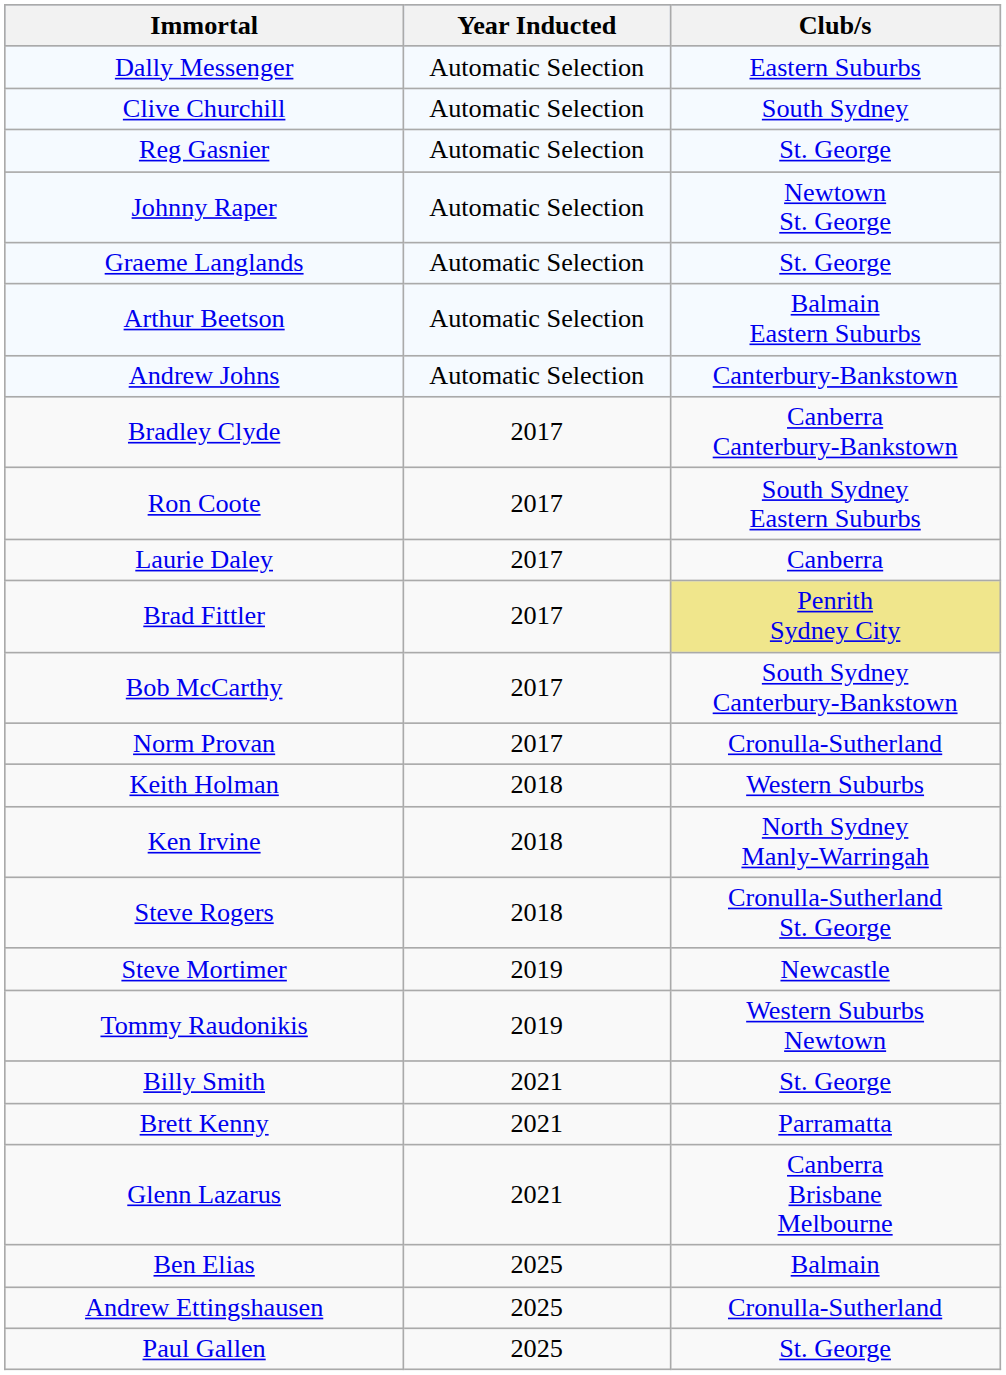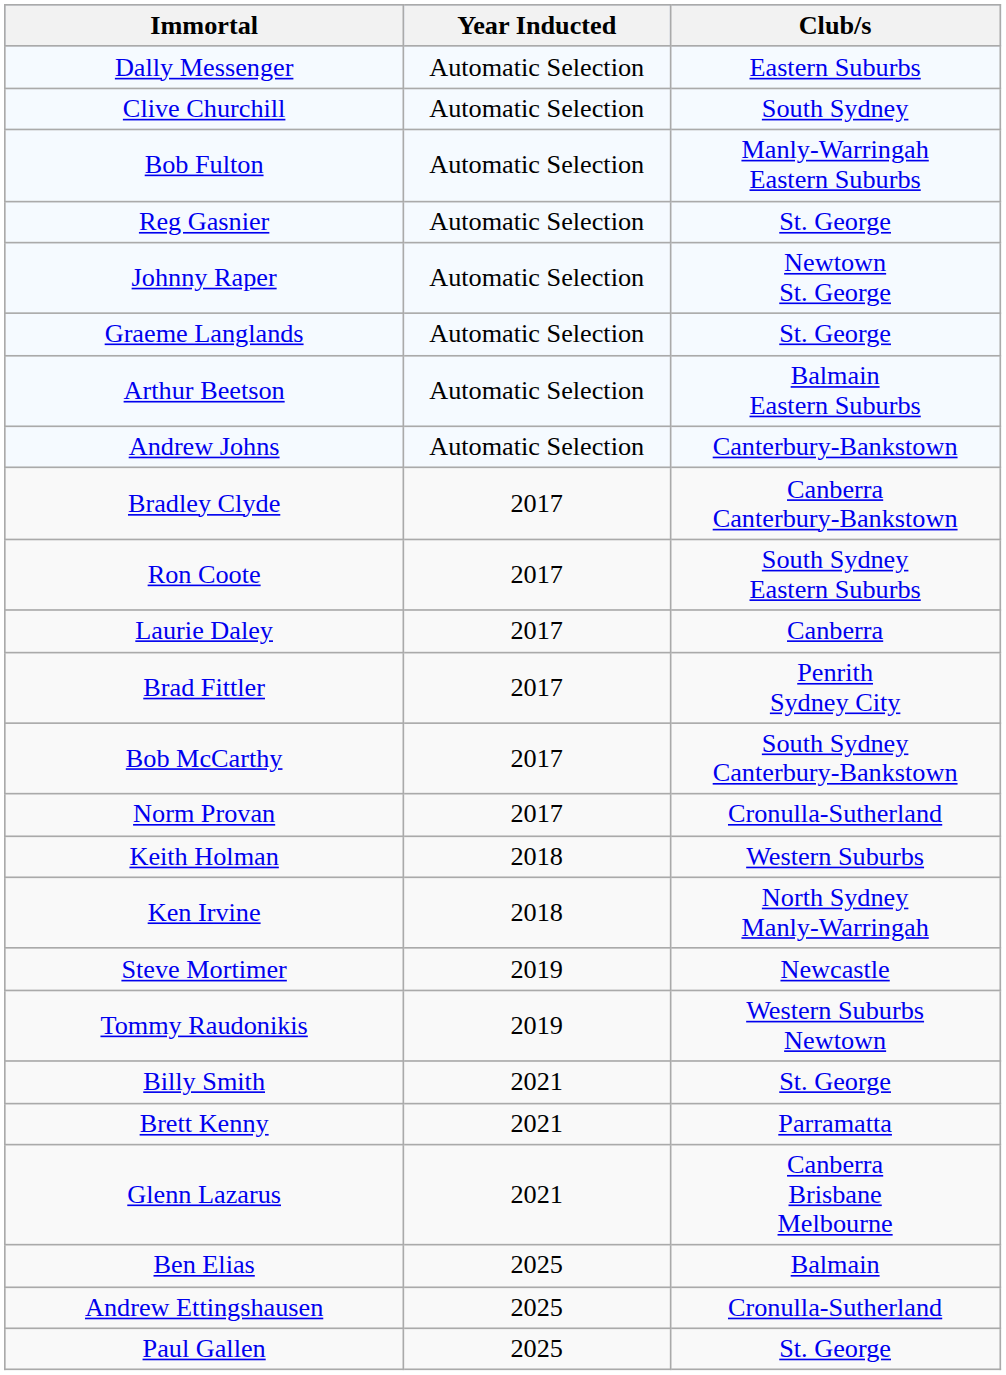+ row: Bob Fulton | Automatic Selection | Manly-Warringah Eastern Suburbs
Brad Fittler | Club/s: khaki background -> no background
- row: Steve Rogers | 2018 | Cronulla-Sutherland St. George
